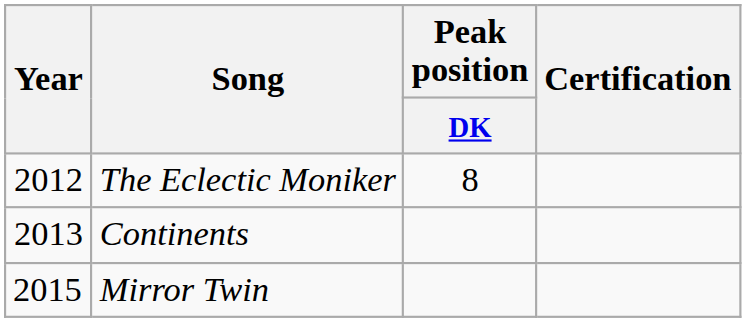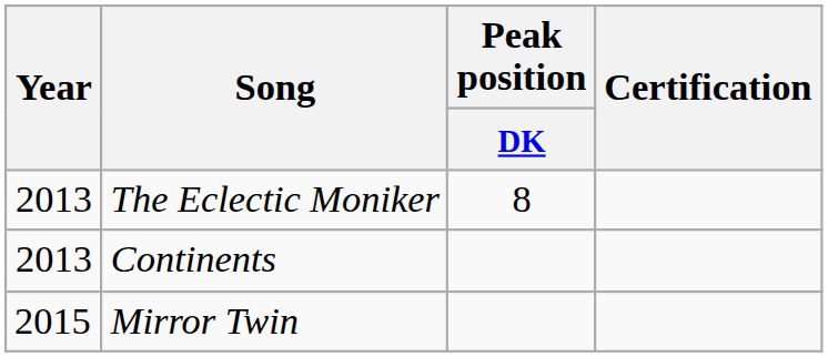The Eclectic Moniker | Year: 2012 -> 2013
